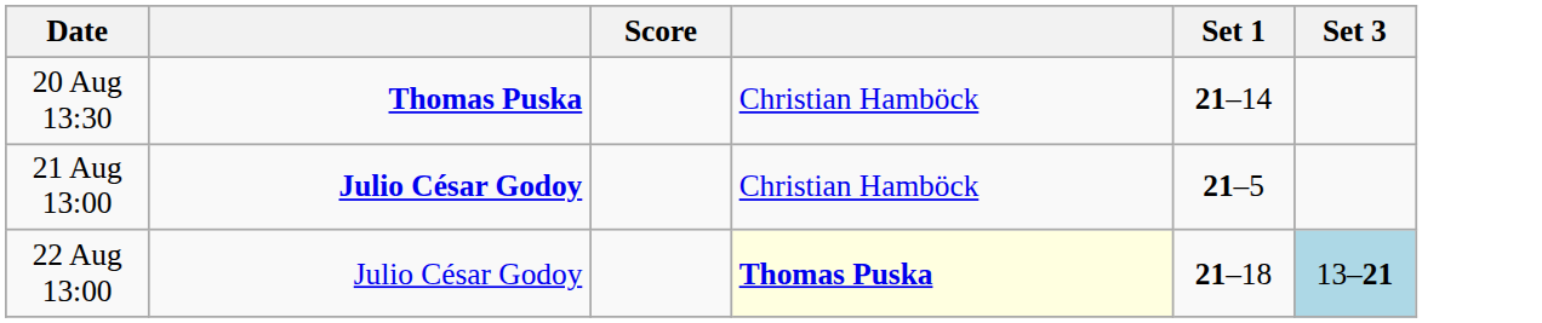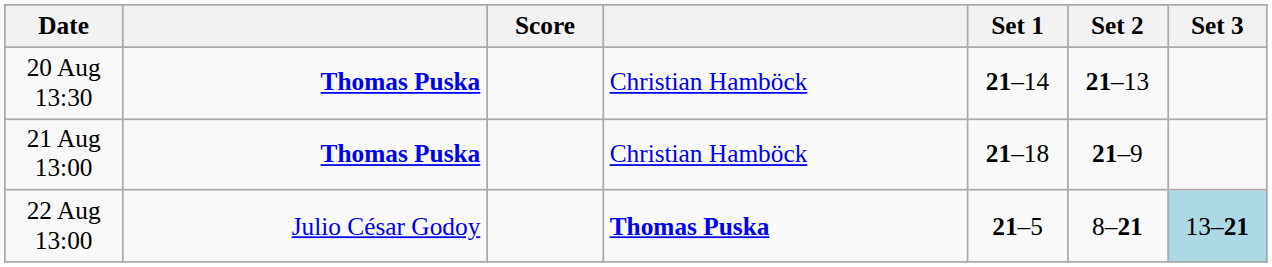+ column: Set 2 | 21–13 | 21–9 | 8–21
21 Aug 13:00 | column 2: Julio César Godoy -> Thomas Puska
21 Aug 13:00 | Set 1: 21–5 -> 21–18
22 Aug 13:00 | column 4: lightyellow background -> no background
22 Aug 13:00 | Set 1: 21–18 -> 21–5
